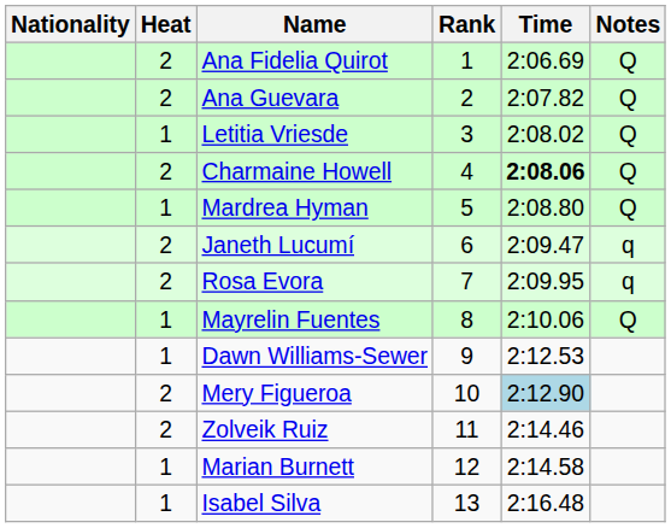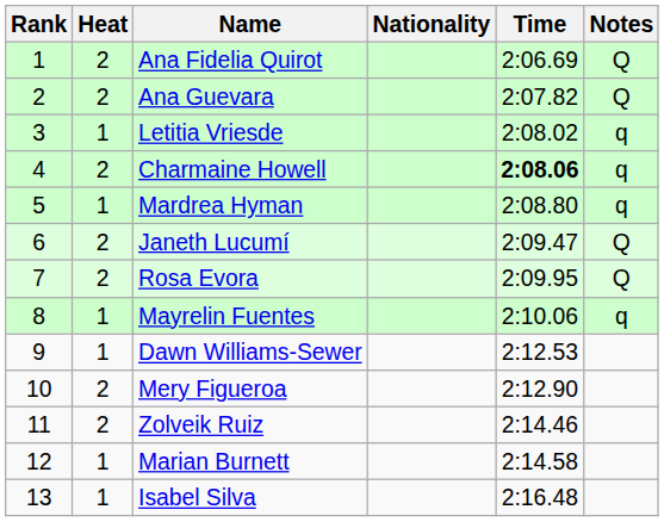columns swapped: Rank <-> Nationality
Letitia Vriesde | Notes: Q -> q
Charmaine Howell | Notes: Q -> q
Mardrea Hyman | Notes: Q -> q
Janeth Lucumí | Notes: q -> Q
Rosa Evora | Notes: q -> Q
Mayrelin Fuentes | Notes: Q -> q
Mery Figueroa | Time: lightblue background -> no background
